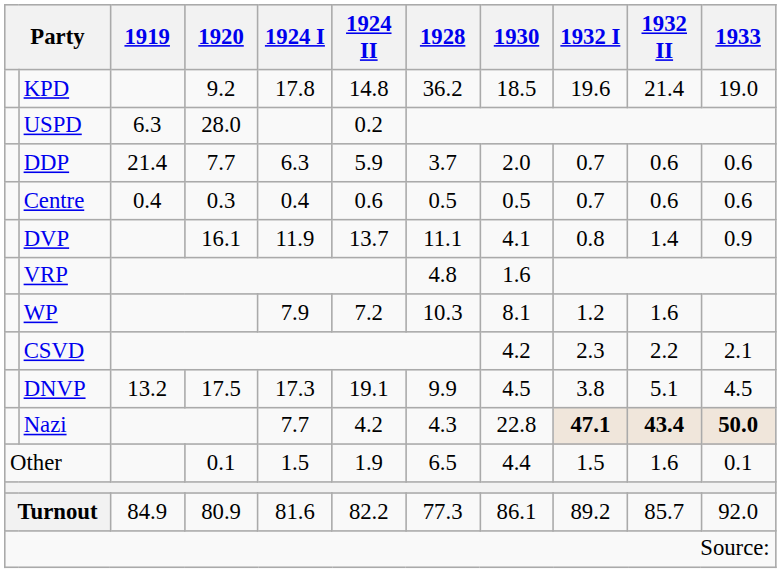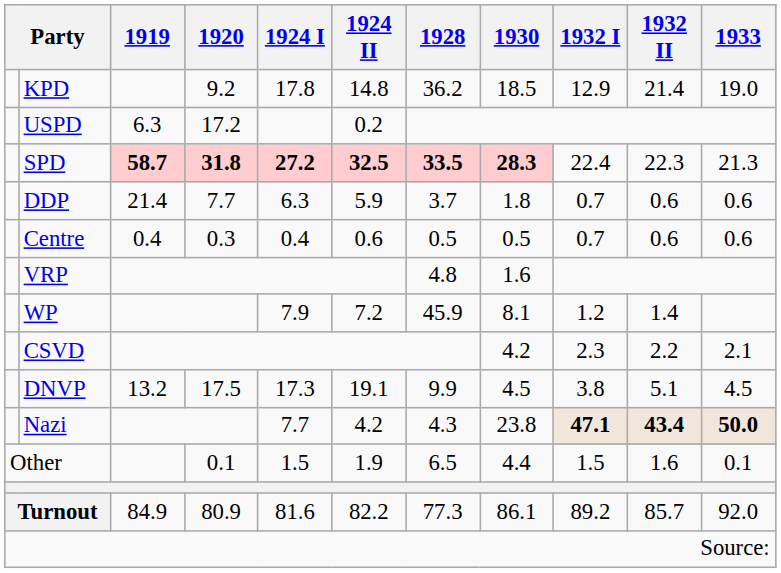KPD | 1932 I: 19.6 -> 12.9
USPD | 1920: 28.0 -> 17.2
+ row: SPD | 58.7 | 31.8 | 27.2 | 32.5 | 33.5 | 28.3 | 22.4 | 22.3 | 21.3
DDP | 1930: 2.0 -> 1.8
- row: DVP | 16.1 | 11.9 | 13.7 | 11.1 | 4.1 | 0.8 | 1.4 | 0.9
WP | 1928: 10.3 -> 45.9
WP | 1932 II: 1.6 -> 1.4
Nazi | 1930: 22.8 -> 23.8
